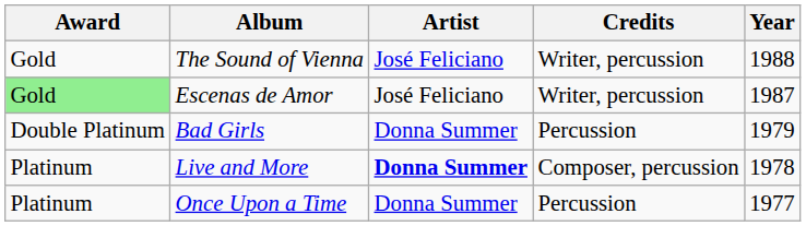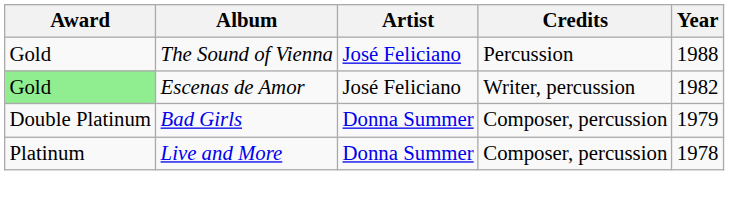The Sound of Vienna | Credits: Writer, percussion -> Percussion
Escenas de Amor | Year: 1987 -> 1982
Bad Girls | Credits: Percussion -> Composer, percussion
Live and More | Artist: bold -> normal
- row: Platinum | Once Upon a Time | Donna Summer | Percussion | 1977
